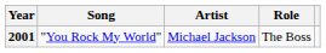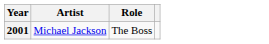- column: Song | "You Rock My World"
